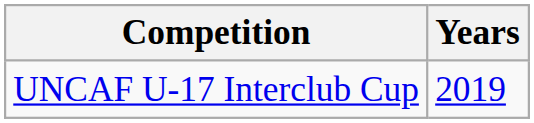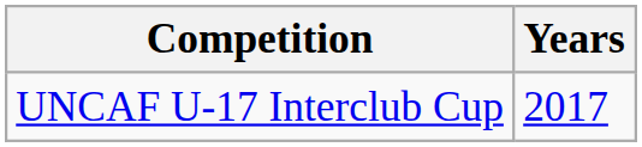UNCAF U-17 Interclub Cup | Years: 2019 -> 2017
